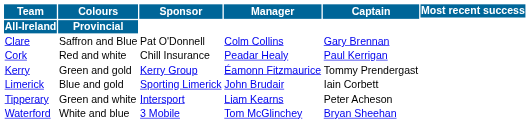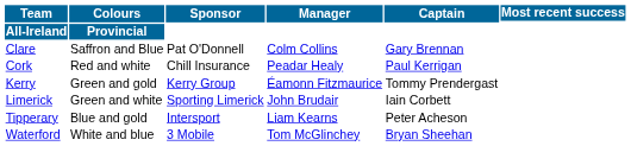Limerick | Colours: Blue and gold -> Green and white
Tipperary | Colours: Green and white -> Blue and gold
